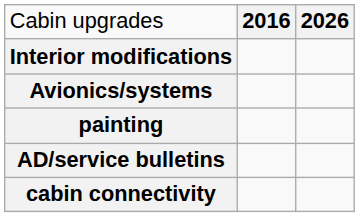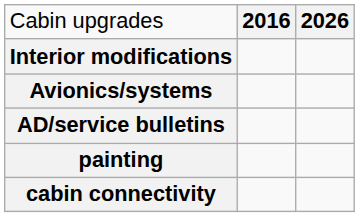rows swapped: painting <-> AD/service bulletins
